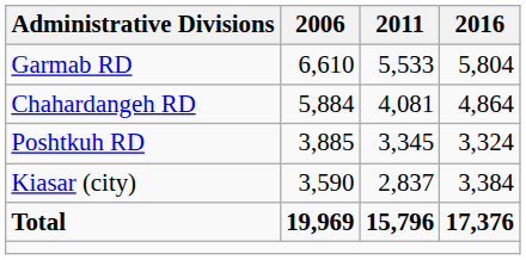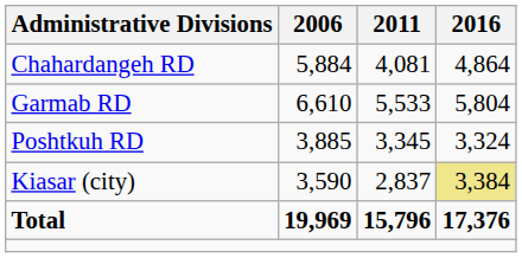rows swapped: Chahardangeh RD <-> Garmab RD
Kiasar (city) | 2016: no background -> khaki background
